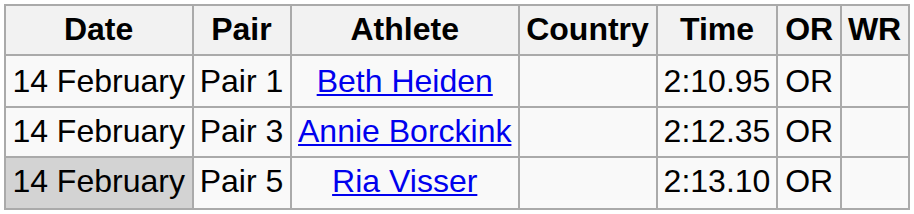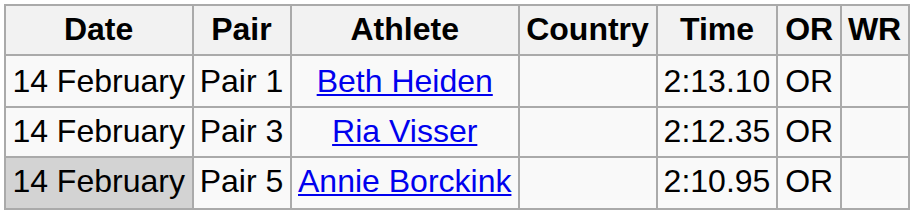Pair 1 | Time: 2:10.95 -> 2:13.10
Pair 3 | Athlete: Annie Borckink -> Ria Visser
Pair 5 | Athlete: Ria Visser -> Annie Borckink
Pair 5 | Time: 2:13.10 -> 2:10.95
